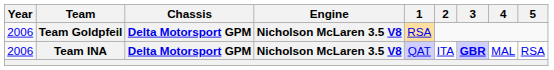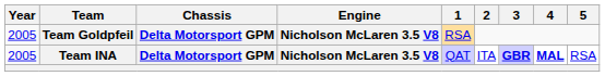Team Goldpfeil | Year: 2006 -> 2005
Team INA | Year: 2006 -> 2005
Team INA | 4: normal -> bold
